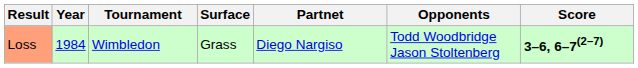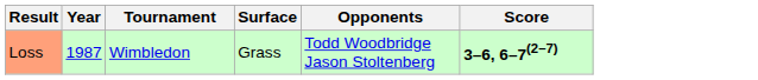- column: Partnet | Diego Nargiso
Loss | Year: 1984 -> 1987
